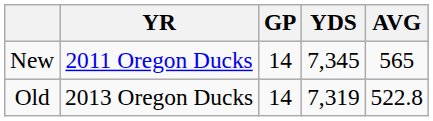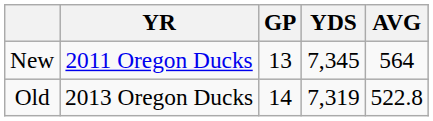New | GP: 14 -> 13
New | AVG: 565 -> 564
